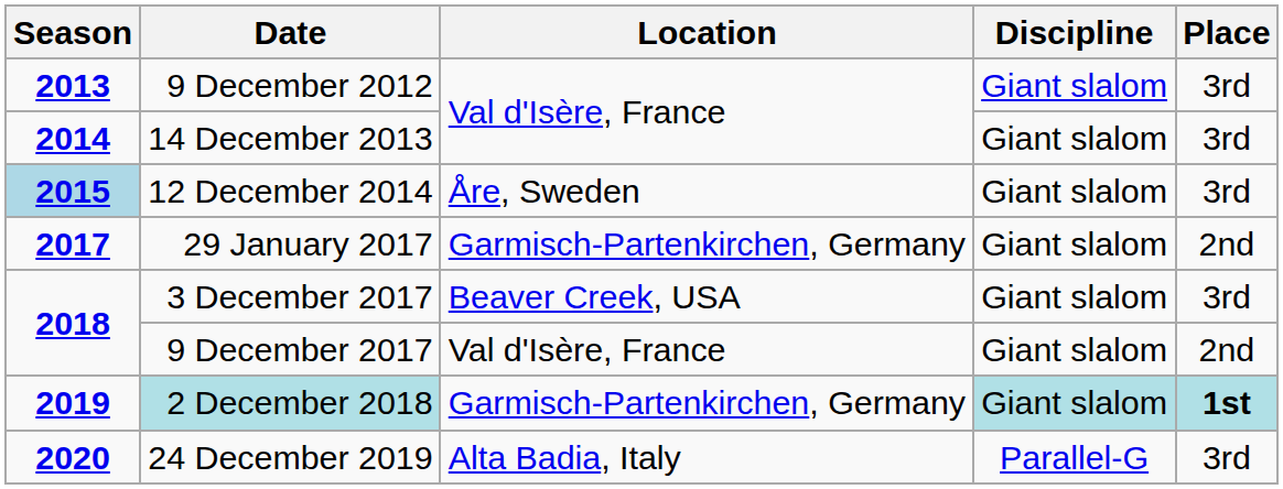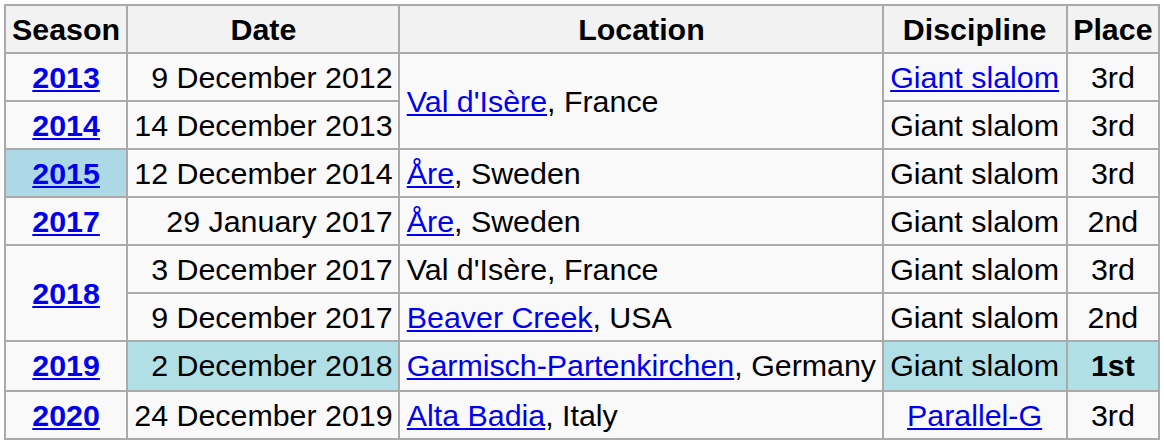29 January 2017 | Location: Garmisch-Partenkirchen, Germany -> Åre, Sweden
3 December 2017 | Location: Beaver Creek, USA -> Val d'Isère, France
9 December 2017 | Location: Val d'Isère, France -> Beaver Creek, USA
